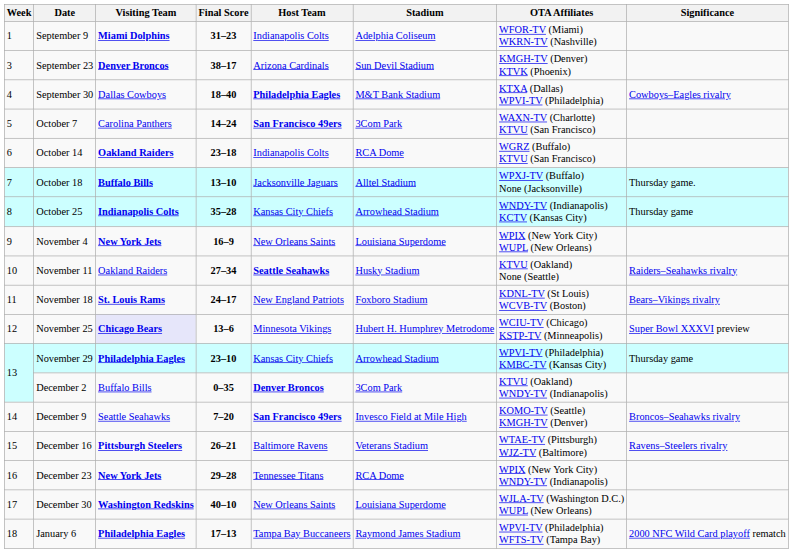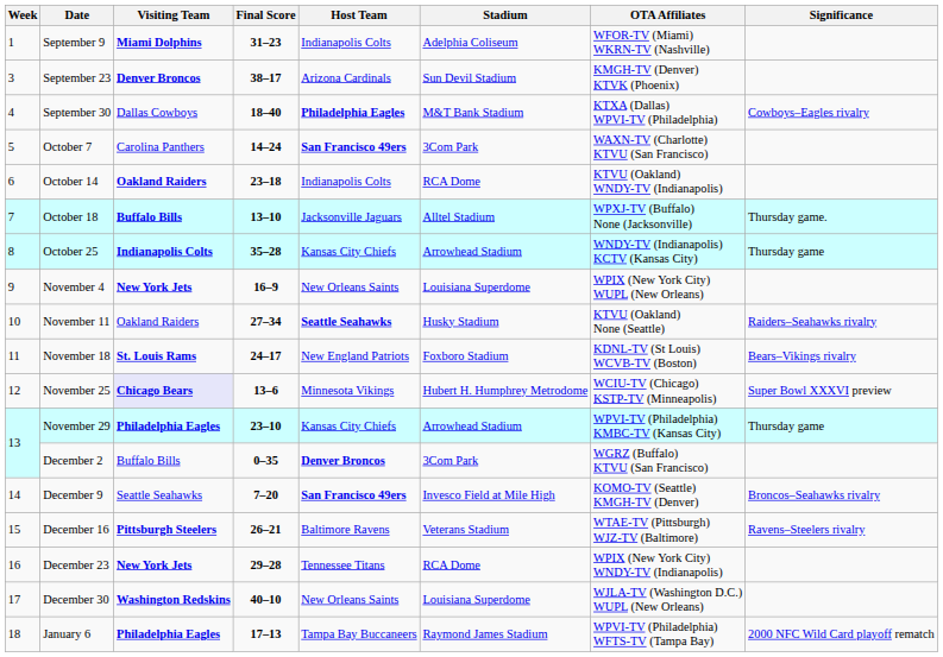October 14 | OTA Affiliates: WGRZ (Buffalo) KTVU (San Francisco) -> KTVU (Oakland) WNDY-TV (Indianapolis)
December 2 | OTA Affiliates: KTVU (Oakland) WNDY-TV (Indianapolis) -> WGRZ (Buffalo) KTVU (San Francisco)
